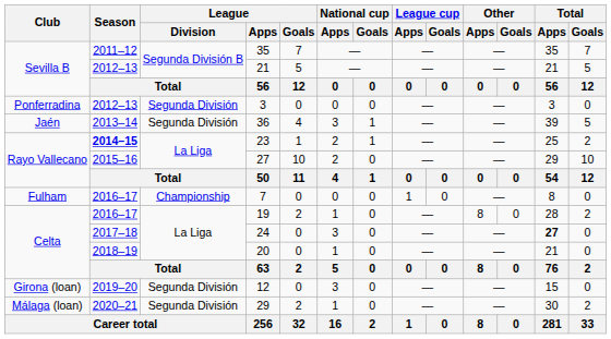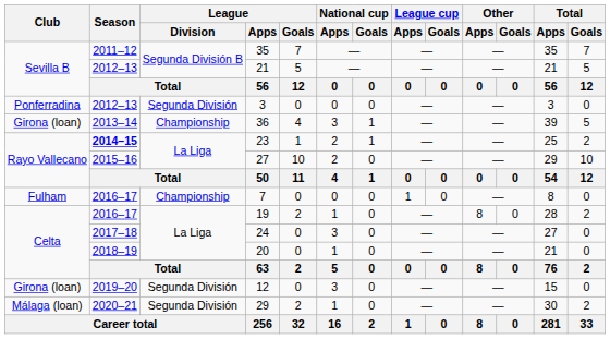36 | Club: Jaén -> Girona (loan)
36 | League / Division: Segunda División -> Championship
24 | Total / Apps: bold -> normal
